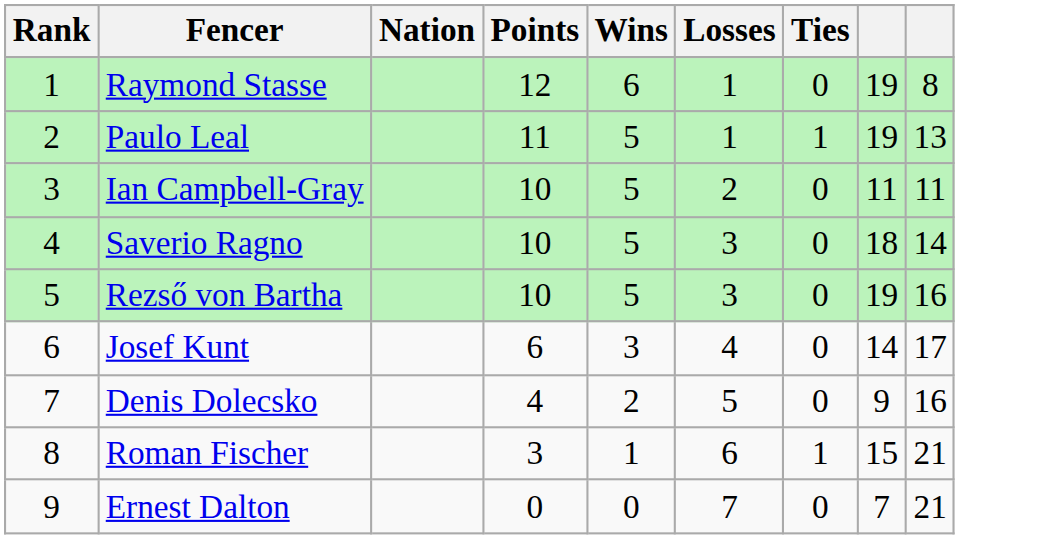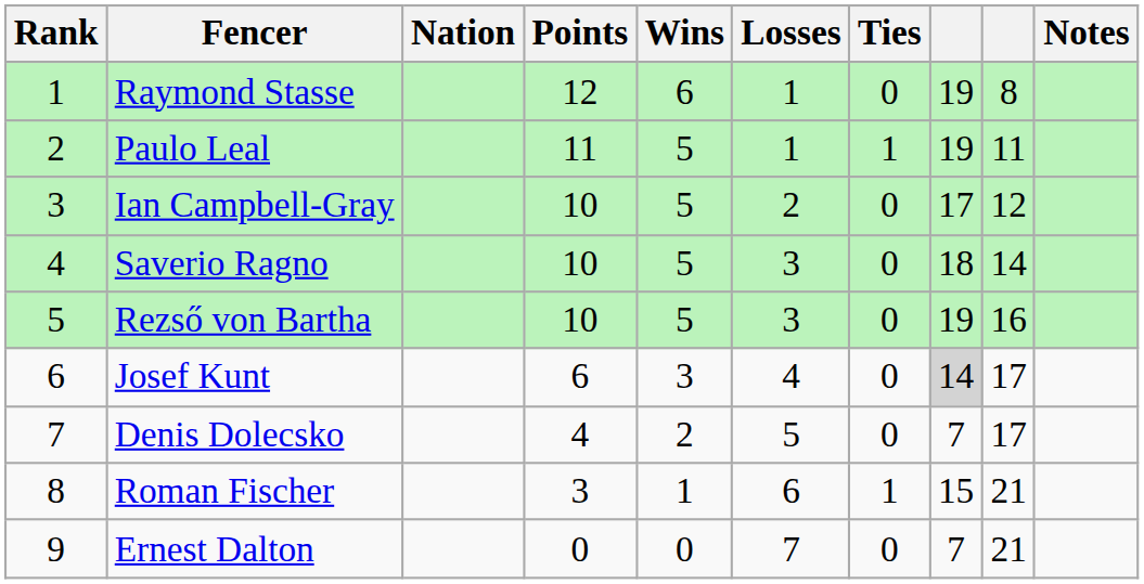+ column: Notes
Paulo Leal | column 9: 13 -> 11
Ian Campbell-Gray | column 8: 11 -> 17
Ian Campbell-Gray | column 9: 11 -> 12
Josef Kunt | column 8: no background -> lightgrey background
Denis Dolecsko | column 8: 9 -> 7
Denis Dolecsko | column 9: 16 -> 17
